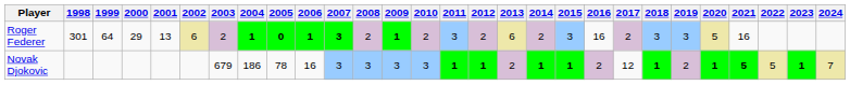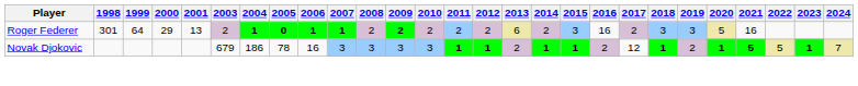- column: 2002 | 6
Roger Federer | 2007: 3 -> 1
Roger Federer | 2009: 1 -> 2
Roger Federer | 2011: 3 -> 2
